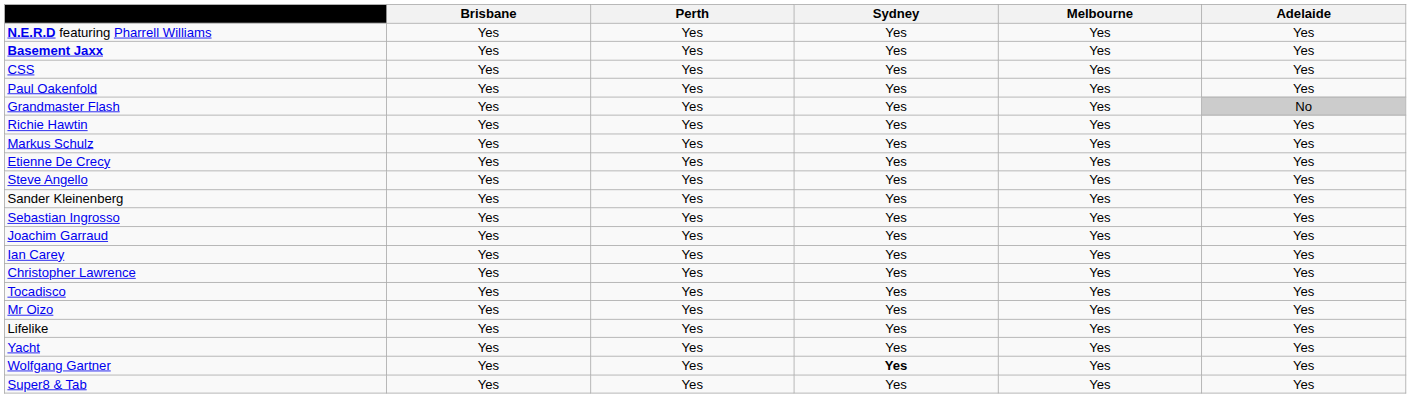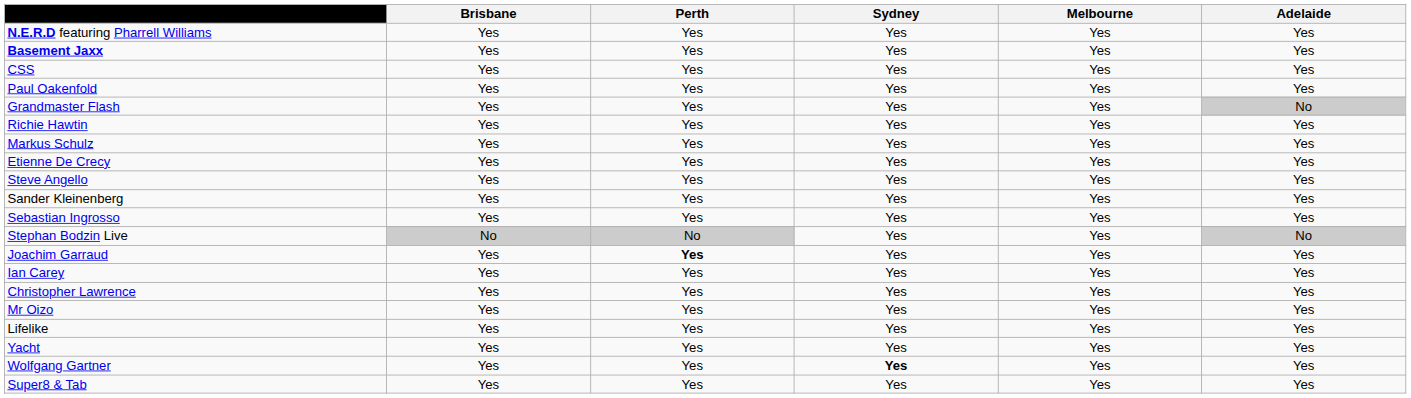+ row: Stephan Bodzin Live | No | No | Yes | Yes | No
Joachim Garraud | Perth: normal -> bold
- row: Tocadisco | Yes | Yes | Yes | Yes | Yes
